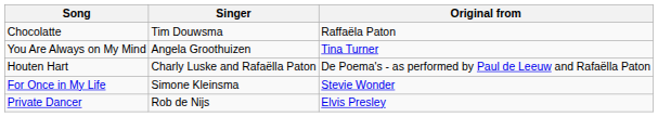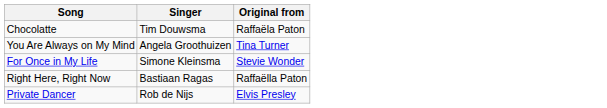- row: Houten Hart | Charly Luske and Rafaëlla Paton | De Poema's - as performed by Paul de Leeuw and Rafaëlla Paton
+ row: Right Here, Right Now | Bastiaan Ragas | Raffaëlla Paton
